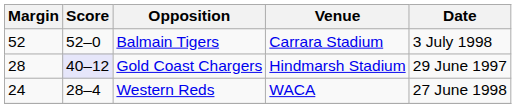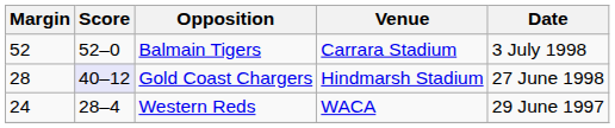Gold Coast Chargers | Date: 29 June 1997 -> 27 June 1998
Western Reds | Date: 27 June 1998 -> 29 June 1997
